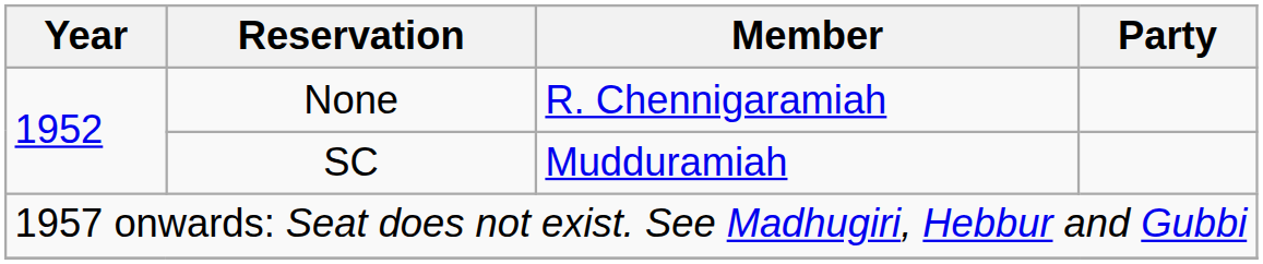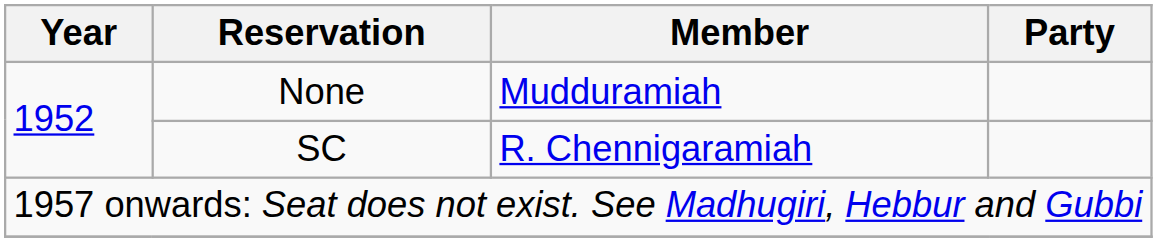None | Member: R. Chennigaramiah -> Mudduramiah
SC | Member: Mudduramiah -> R. Chennigaramiah
